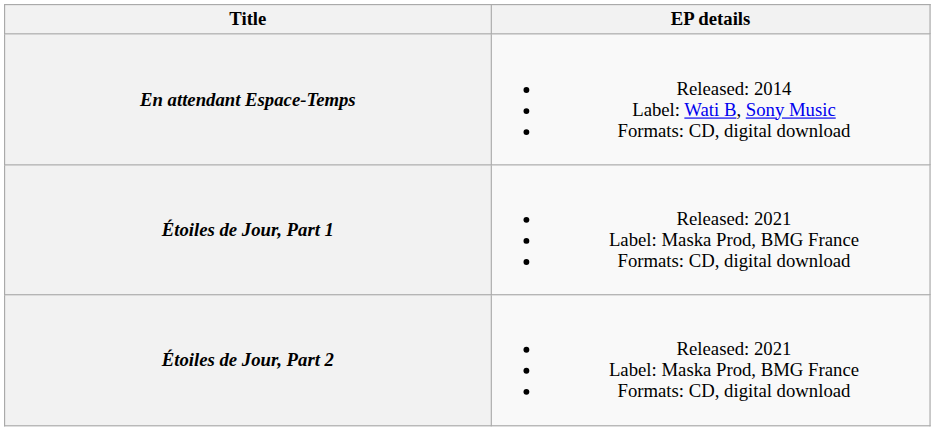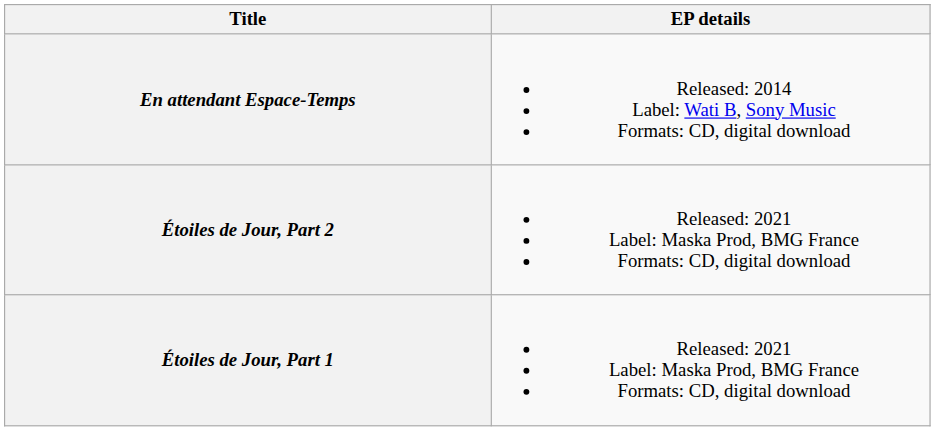rows swapped: Étoiles de Jour, Part 1 <-> Étoiles de Jour, Part 2
